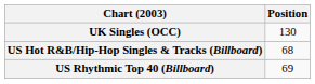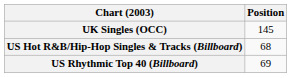UK Singles (OCC) | Position: 130 -> 145
